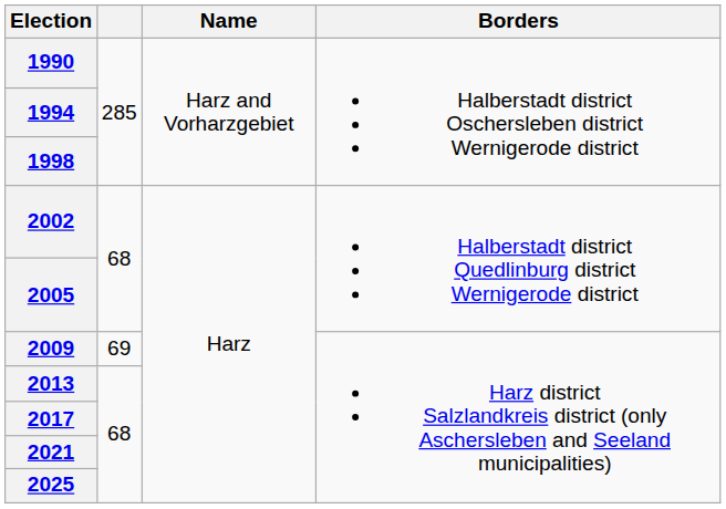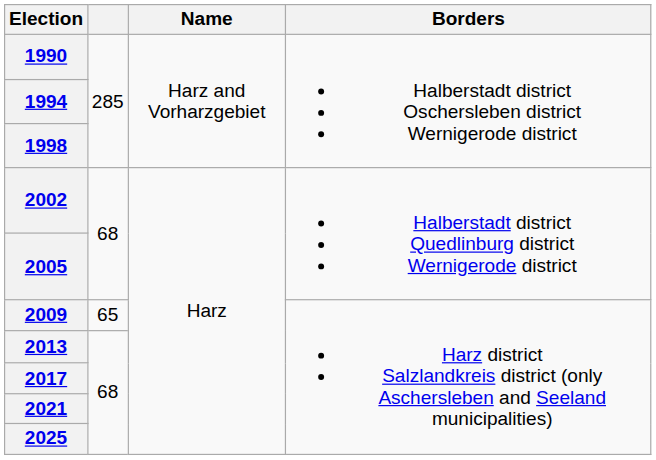2009 | column 2: 69 -> 65
